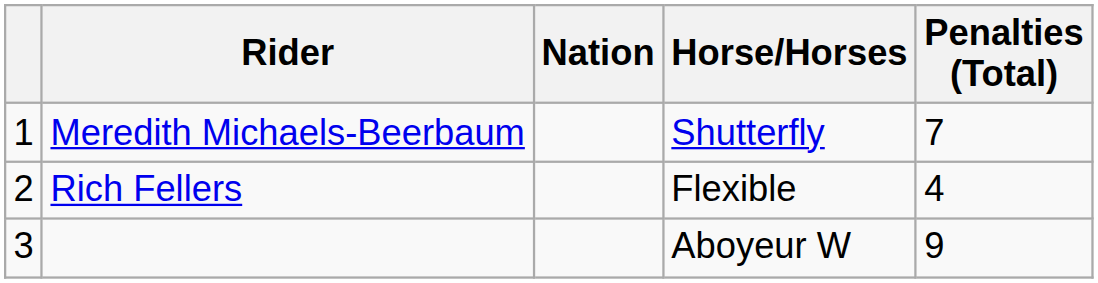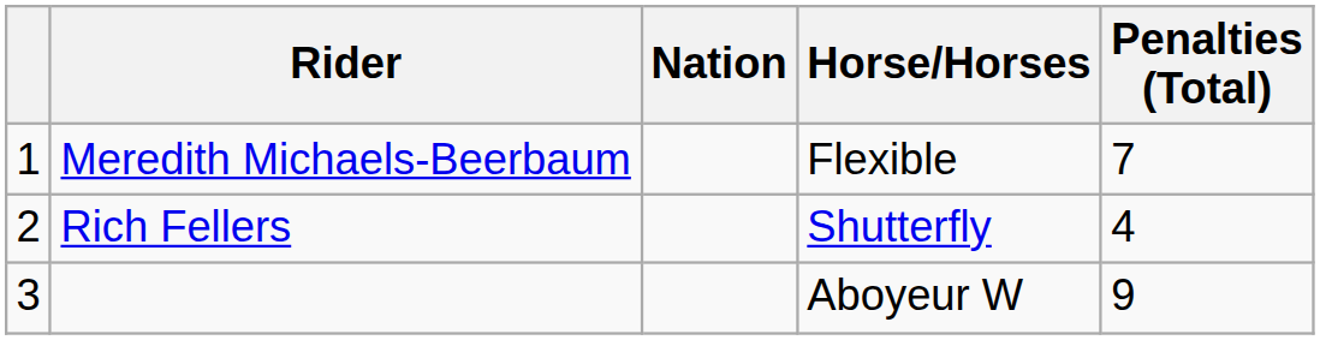Meredith Michaels-Beerbaum | Horse/Horses: Shutterfly -> Flexible
Rich Fellers | Horse/Horses: Flexible -> Shutterfly
